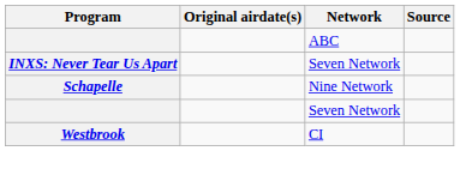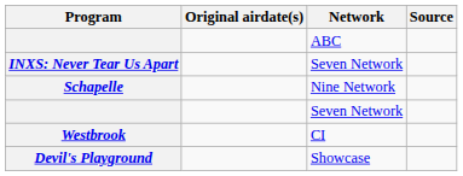+ row: Devil's Playground | Showcase
